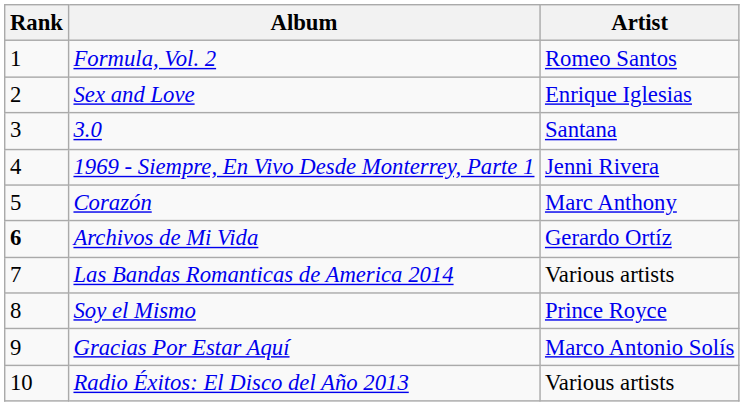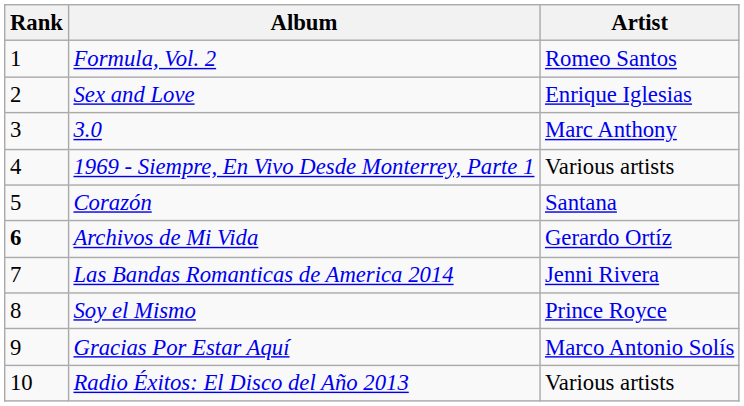3.0 | Artist: Santana -> Marc Anthony
1969 - Siempre, En Vivo Desde Monterrey, Parte 1 | Artist: Jenni Rivera -> Various artists
Corazón | Artist: Marc Anthony -> Santana
Las Bandas Romanticas de America 2014 | Artist: Various artists -> Jenni Rivera
